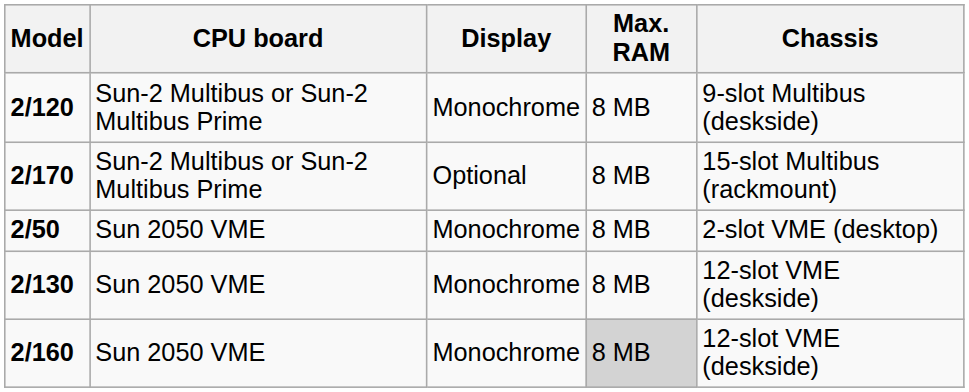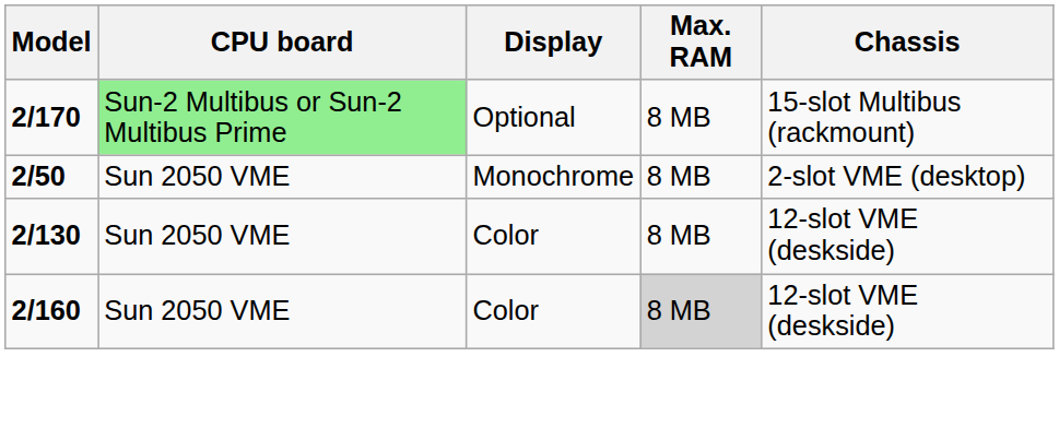- row: 2/120 | Sun-2 Multibus or Sun-2 Multibus Prime | Monochrome | 8 MB | 9-slot Multibus (deskside)
2/170 | CPU board: no background -> lightgreen background
2/130 | Display: Monochrome -> Color
2/160 | Display: Monochrome -> Color
